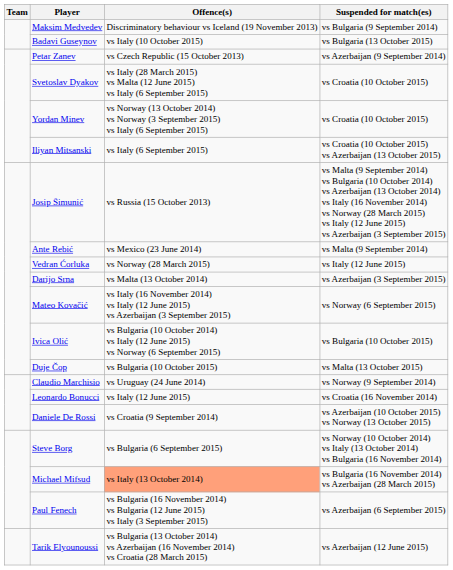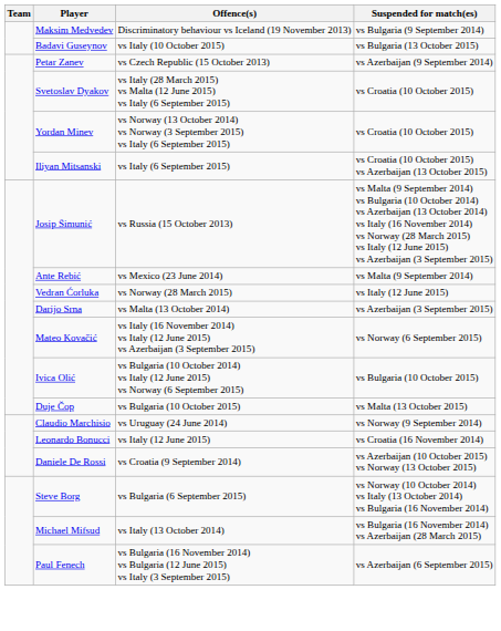Michael Mifsud | Offence(s): lightsalmon background -> no background
- row: Tarik Elyounoussi | vs Bulgaria (13 October 2014) vs Azerbaijan (16 November 2014) vs Croatia (28 March 2015) | vs Azerbaijan (12 June 2015)
